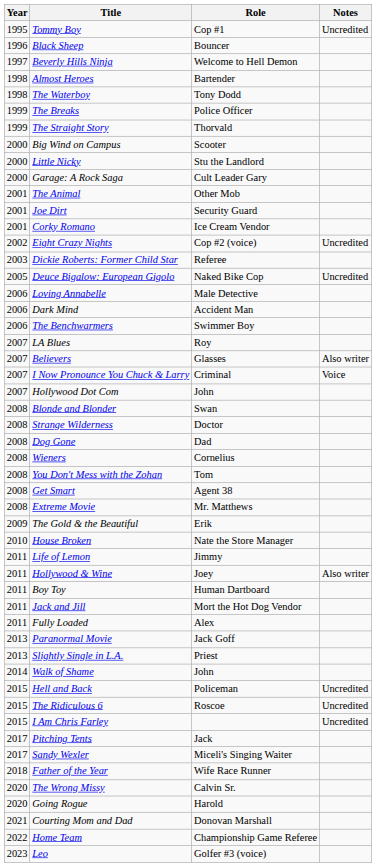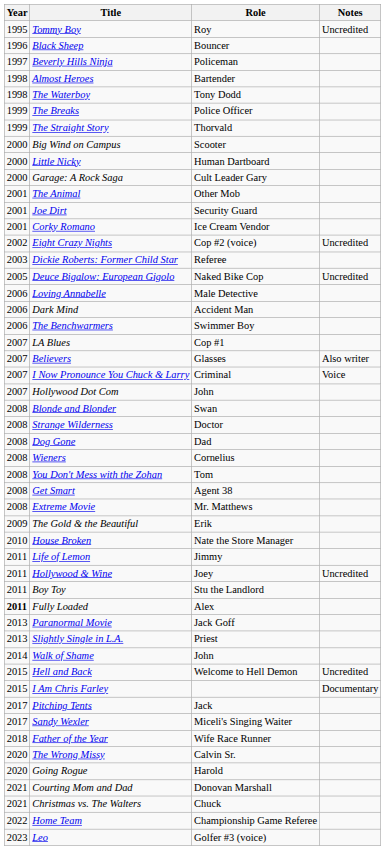Tommy Boy | Role: Cop #1 -> Roy
Beverly Hills Ninja | Role: Welcome to Hell Demon -> Policeman
Little Nicky | Role: Stu the Landlord -> Human Dartboard
LA Blues | Role: Roy -> Cop #1
Hollywood & Wine | Notes: Also writer -> Uncredited
Boy Toy | Role: Human Dartboard -> Stu the Landlord
- row: 2011 | Jack and Jill | Mort the Hot Dog Vendor
Fully Loaded | Year: normal -> bold
Hell and Back | Role: Policeman -> Welcome to Hell Demon
- row: 2015 | The Ridiculous 6 | Roscoe | Uncredited
I Am Chris Farley | Notes: Uncredited -> Documentary
+ row: 2021 | Christmas vs. The Walters | Chuck
